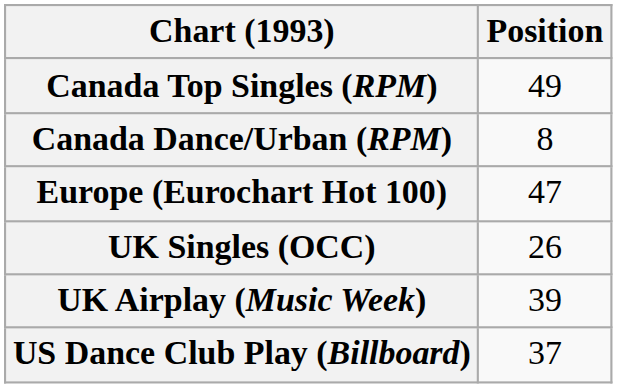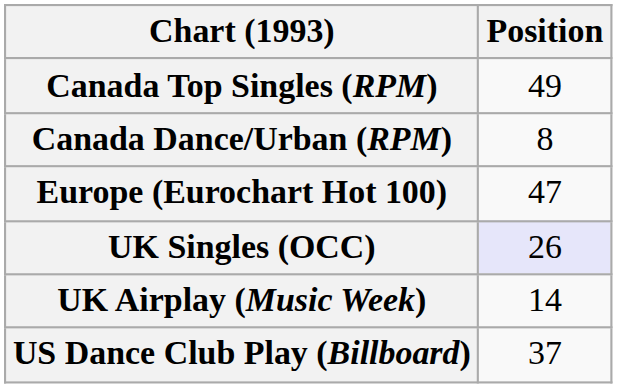UK Singles (OCC) | Position: no background -> lavender background
UK Airplay (Music Week) | Position: 39 -> 14
